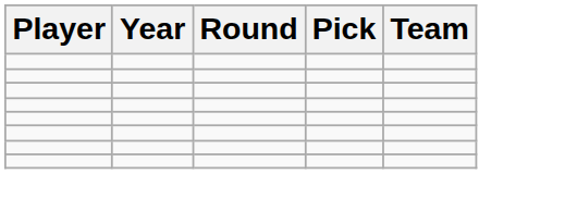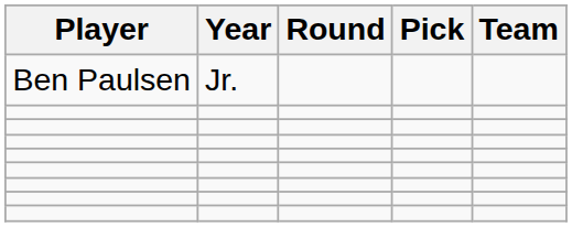+ row: Ben Paulsen | Jr.
